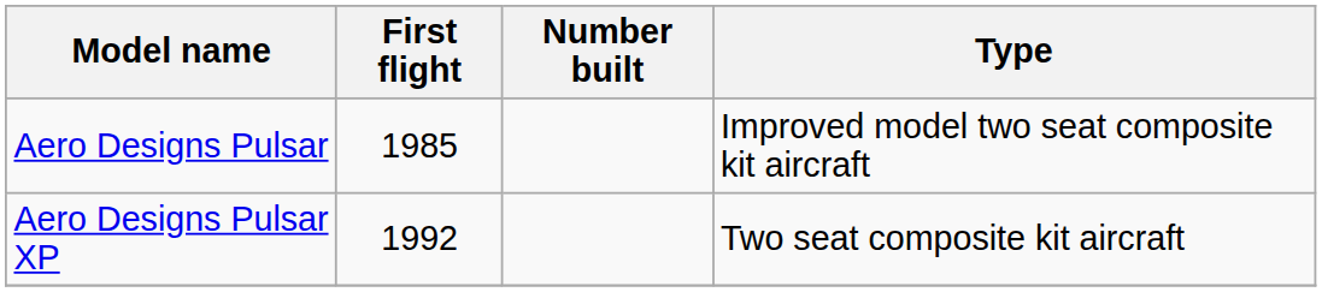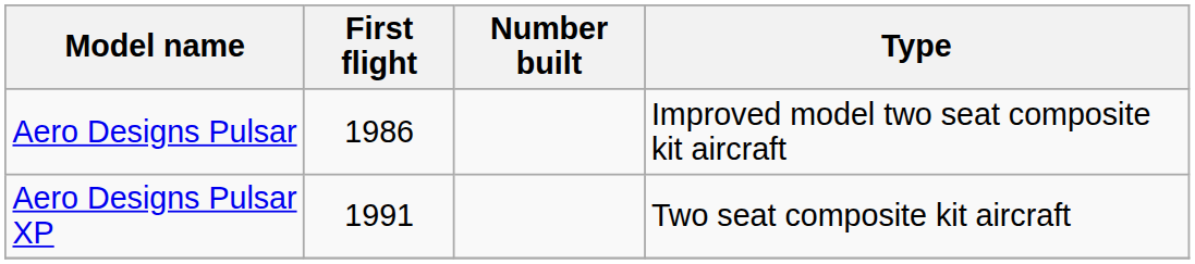Aero Designs Pulsar | First flight: 1985 -> 1986
Aero Designs Pulsar XP | First flight: 1992 -> 1991
